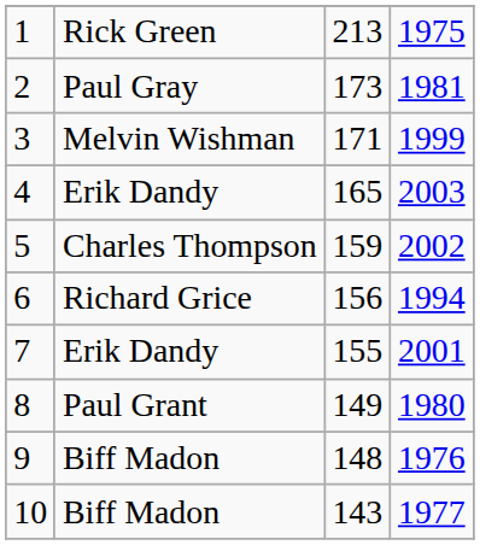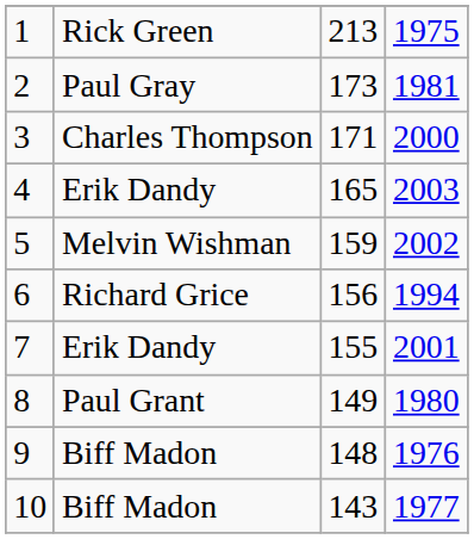3 | column 2: Melvin Wishman -> Charles Thompson
3 | column 4: 1999 -> 2000
5 | column 2: Charles Thompson -> Melvin Wishman
